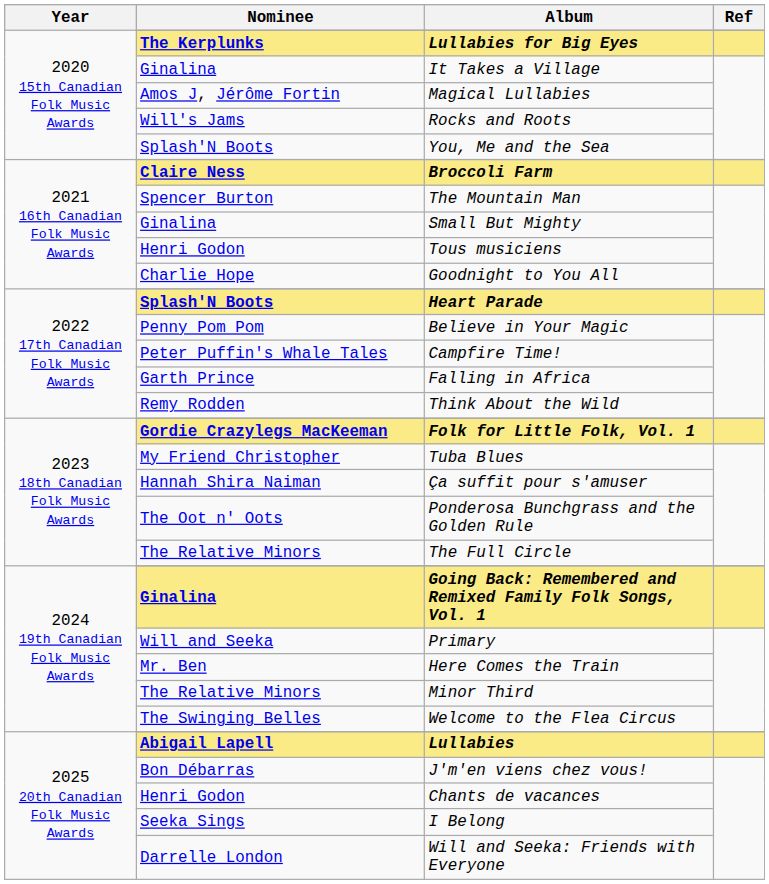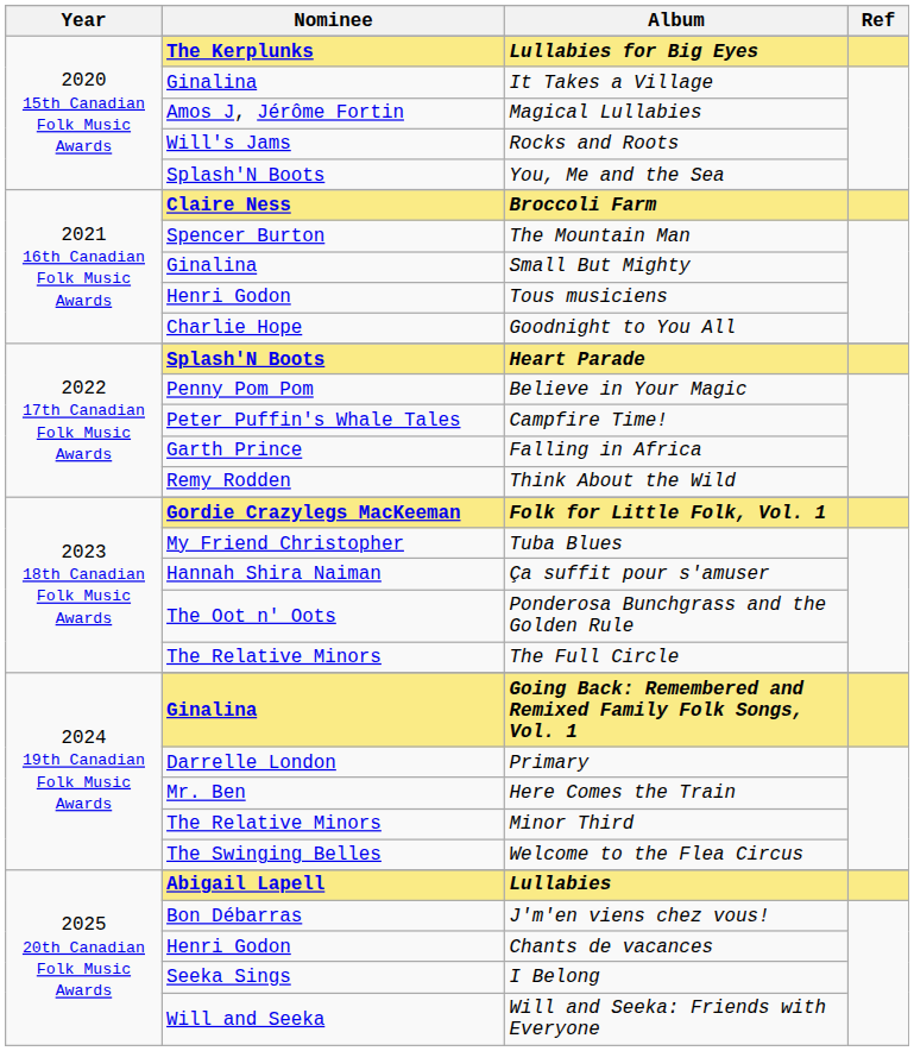Primary | Nominee: Will and Seeka -> Darrelle London
Will and Seeka: Friends with Everyone | Nominee: Darrelle London -> Will and Seeka
